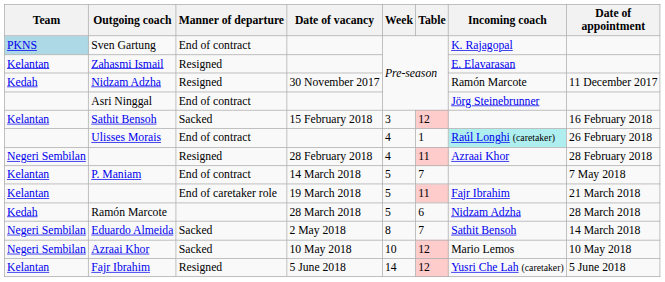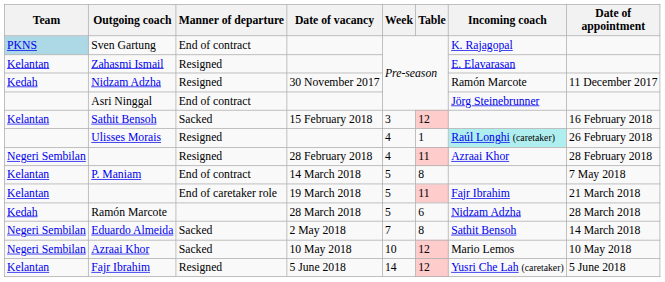Ulisses Morais | Manner of departure: End of contract -> Resigned
P. Maniam | Table: 7 -> 8
Eduardo Almeida | Week: 8 -> 7
Eduardo Almeida | Table: 7 -> 8
